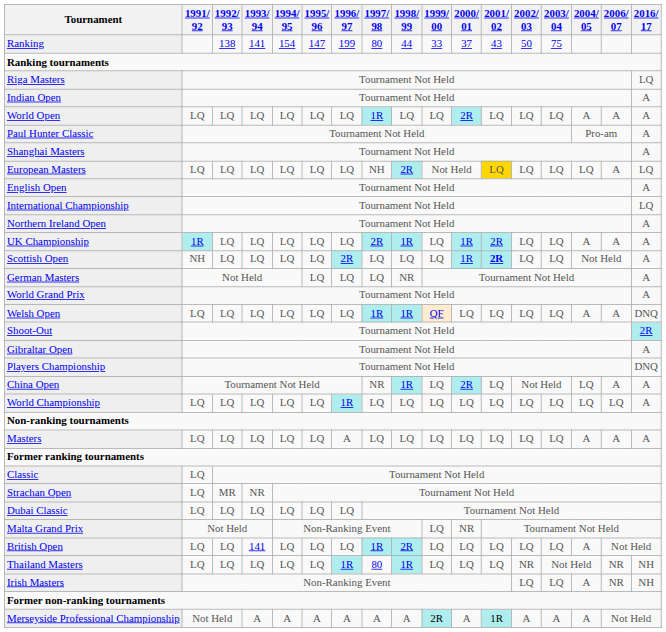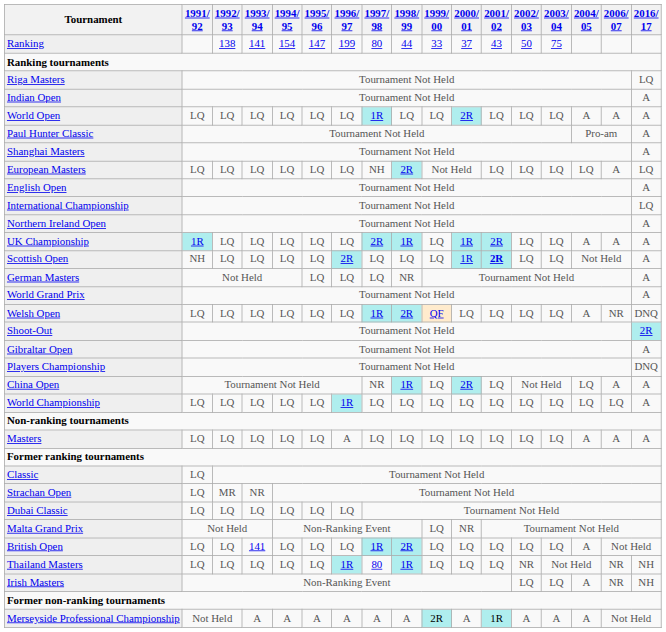European Masters | 2001/ 02: gold background -> no background
Welsh Open | 1998/ 99: 1R -> 2R
Welsh Open | 2006/ 07: A -> NR
